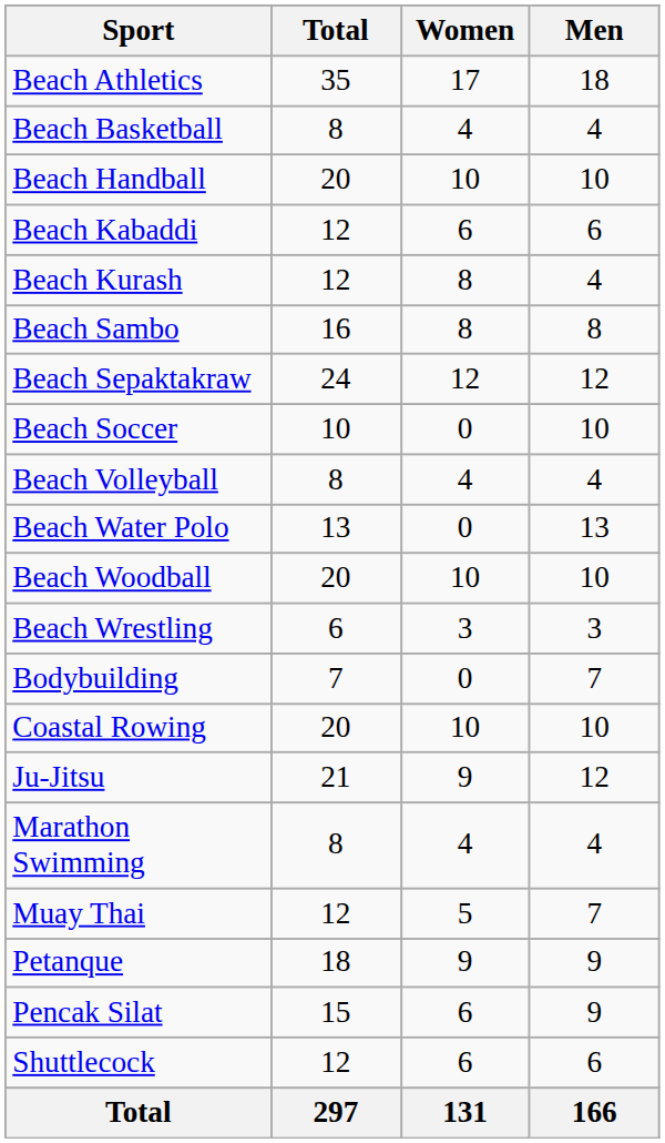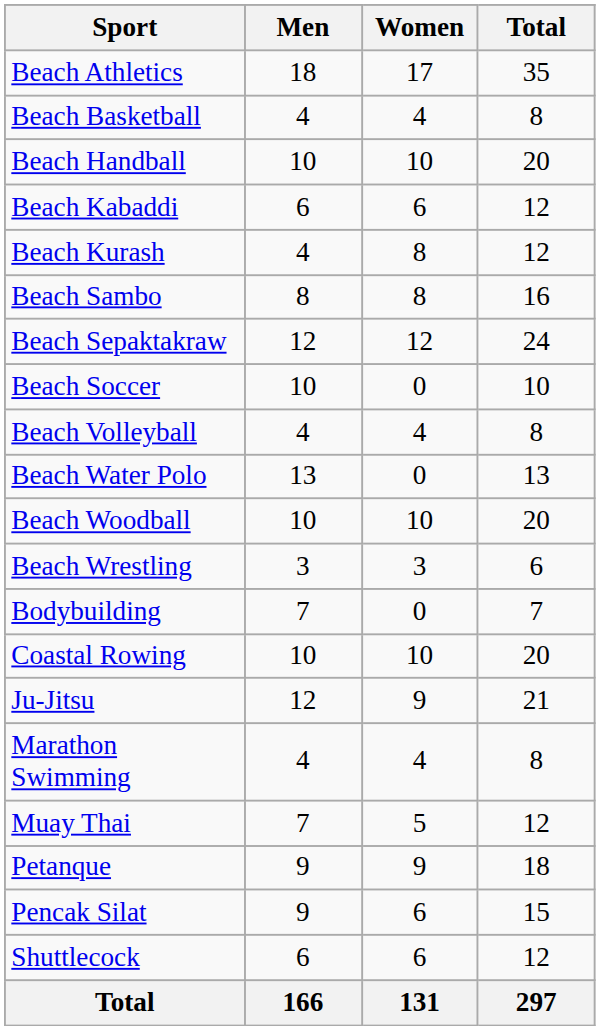columns swapped: Men <-> Total
